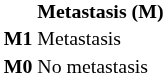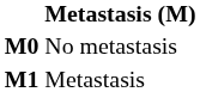rows swapped: M0 <-> M1
